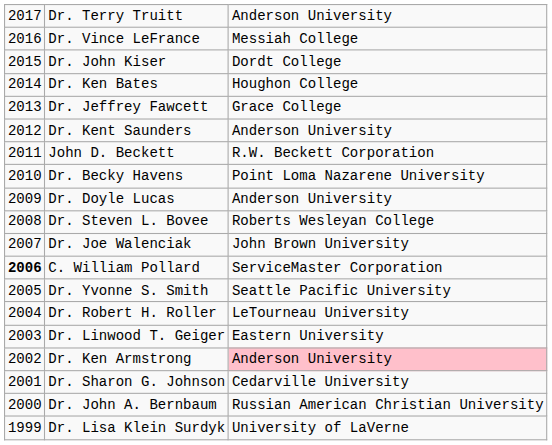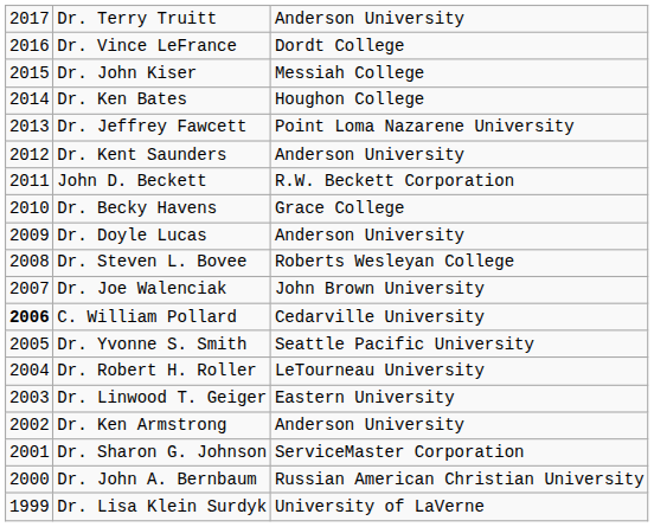Dr. Vince LeFrance | column 3: Messiah College -> Dordt College
Dr. John Kiser | column 3: Dordt College -> Messiah College
Dr. Jeffrey Fawcett | column 3: Grace College -> Point Loma Nazarene University
Dr. Becky Havens | column 3: Point Loma Nazarene University -> Grace College
C. William Pollard | column 3: ServiceMaster Corporation -> Cedarville University
Dr. Ken Armstrong | column 3: pink background -> no background
Dr. Sharon G. Johnson | column 3: Cedarville University -> ServiceMaster Corporation
